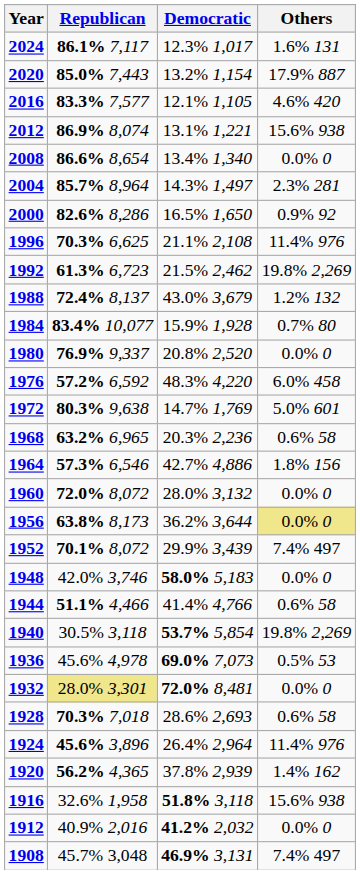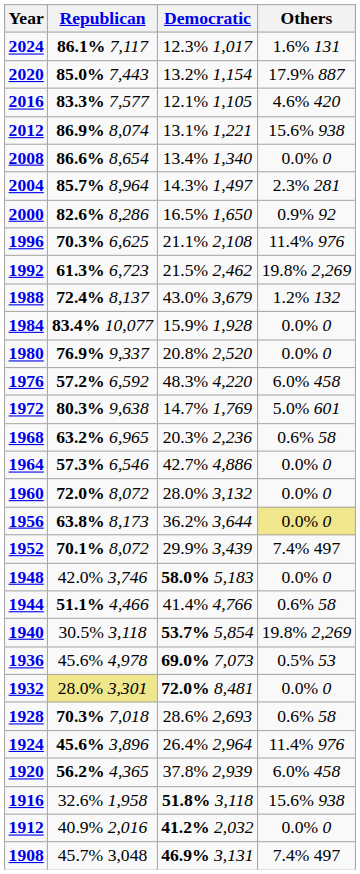1984 | Others: 0.7% 80 -> 0.0% 0
1964 | Others: 1.8% 156 -> 0.0% 0
1920 | Others: 1.4% 162 -> 6.0% 458
